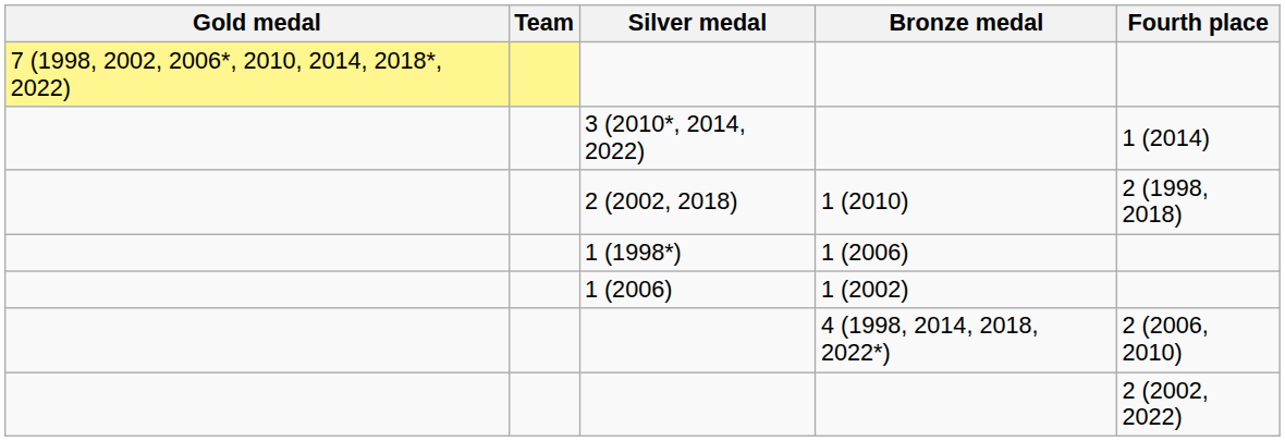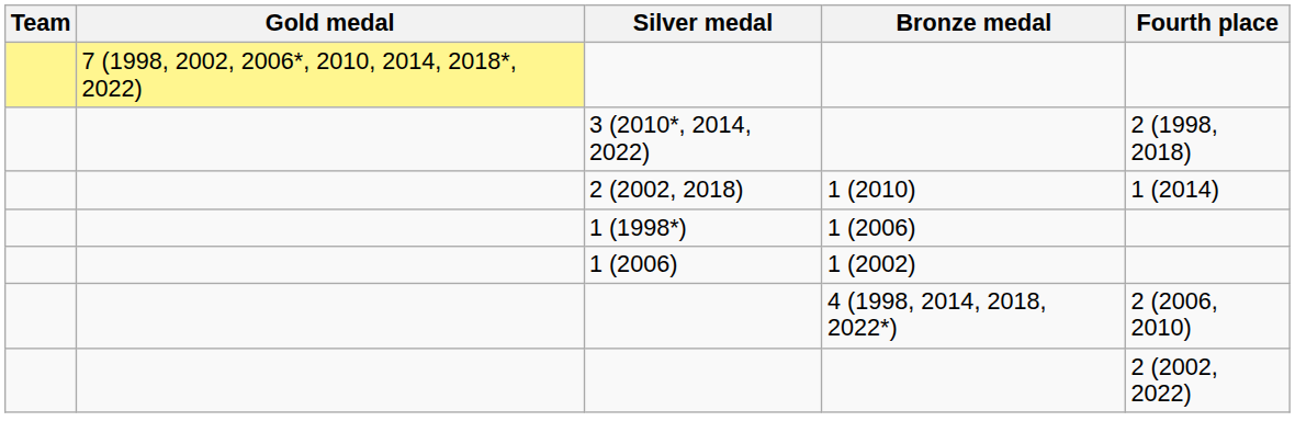columns swapped: Team <-> Gold medal
3 (2010*, 2014, 2022) | Fourth place: 1 (2014) -> 2 (1998, 2018)
2 (2002, 2018) | Fourth place: 2 (1998, 2018) -> 1 (2014)
